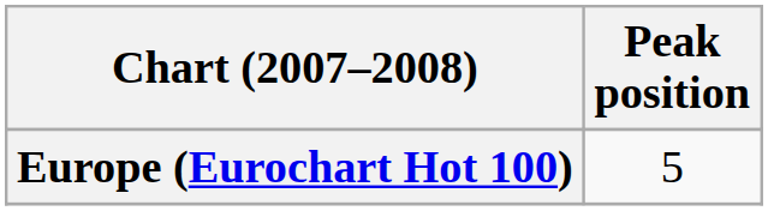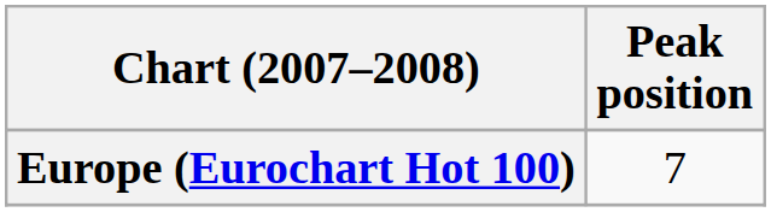Europe (Eurochart Hot 100) | Peak position: 5 -> 7
